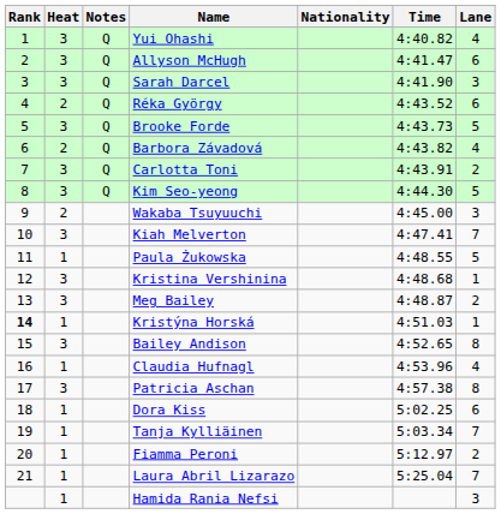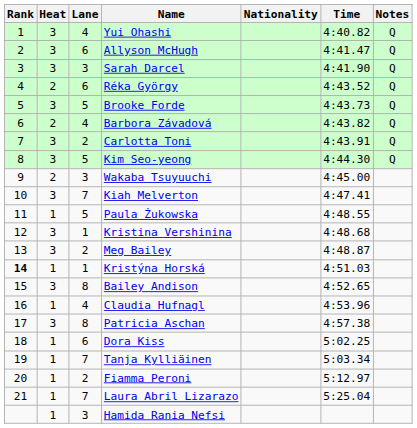columns swapped: Lane <-> Notes
